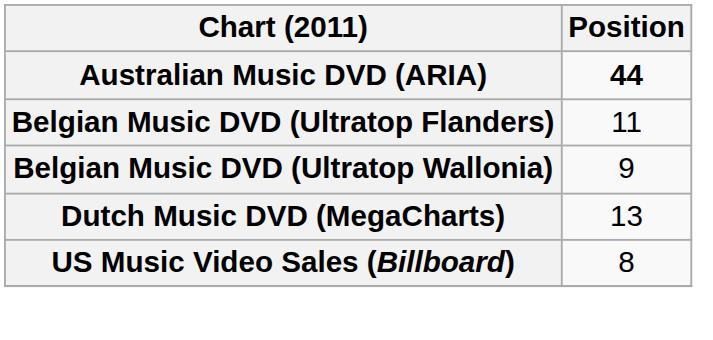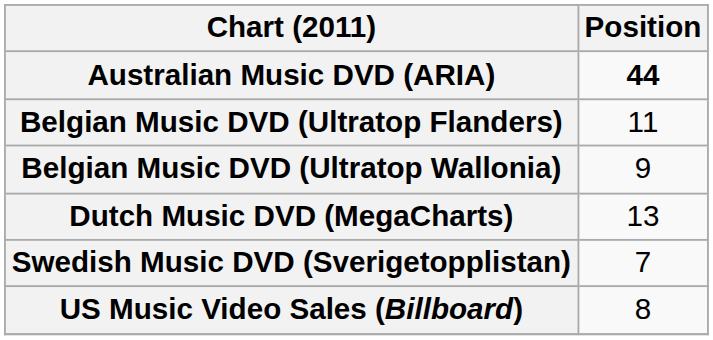+ row: Swedish Music DVD (Sverigetopplistan) | 7
